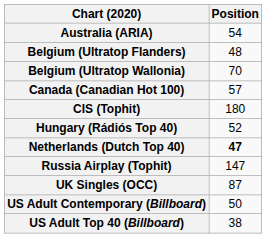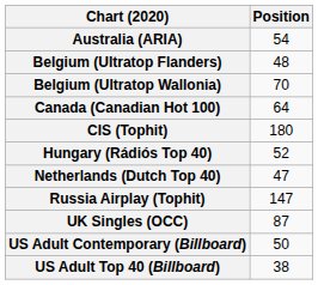Canada (Canadian Hot 100) | Position: 57 -> 64
Netherlands (Dutch Top 40) | Position: bold -> normal
